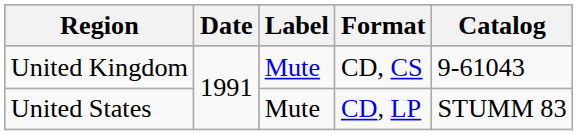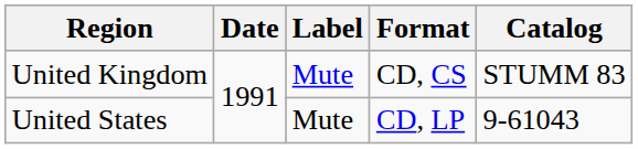United Kingdom | Catalog: 9-61043 -> STUMM 83
United States | Catalog: STUMM 83 -> 9-61043
